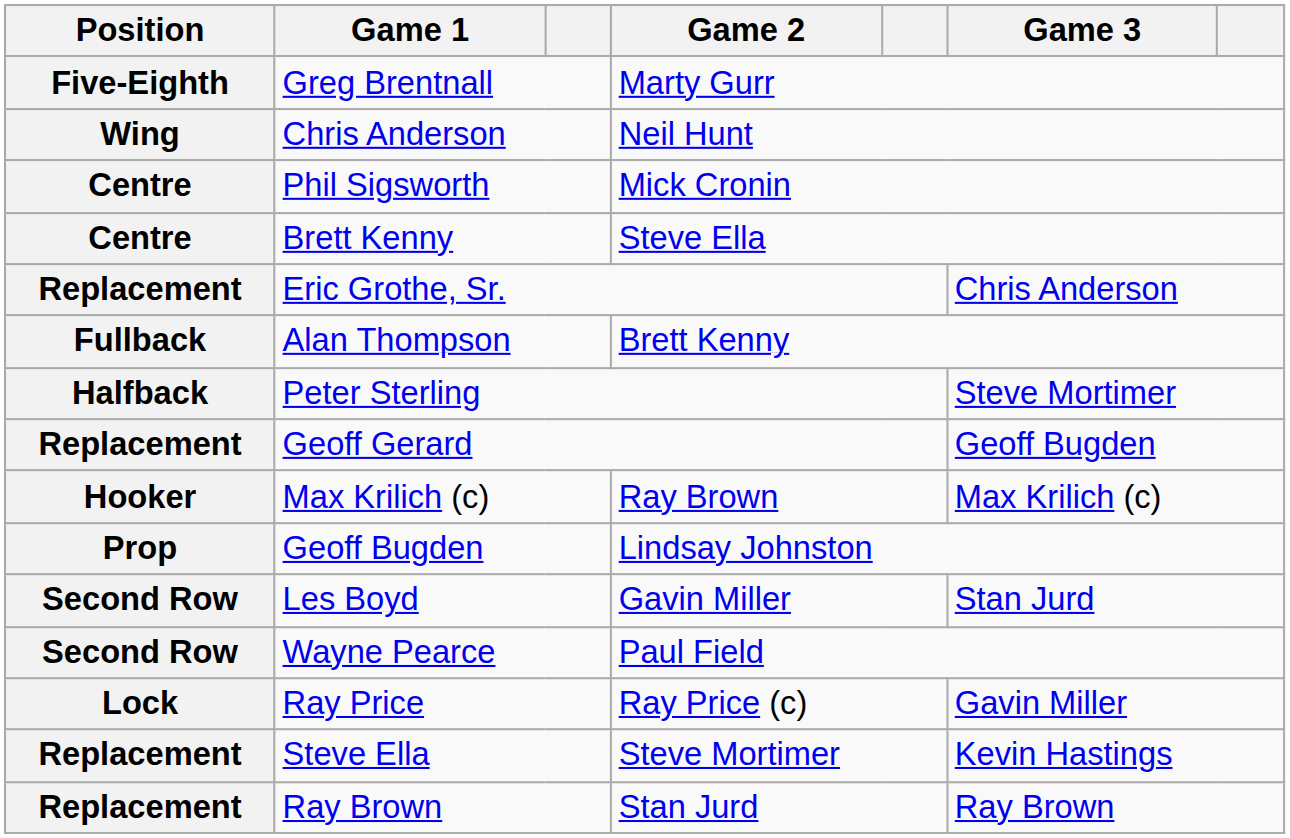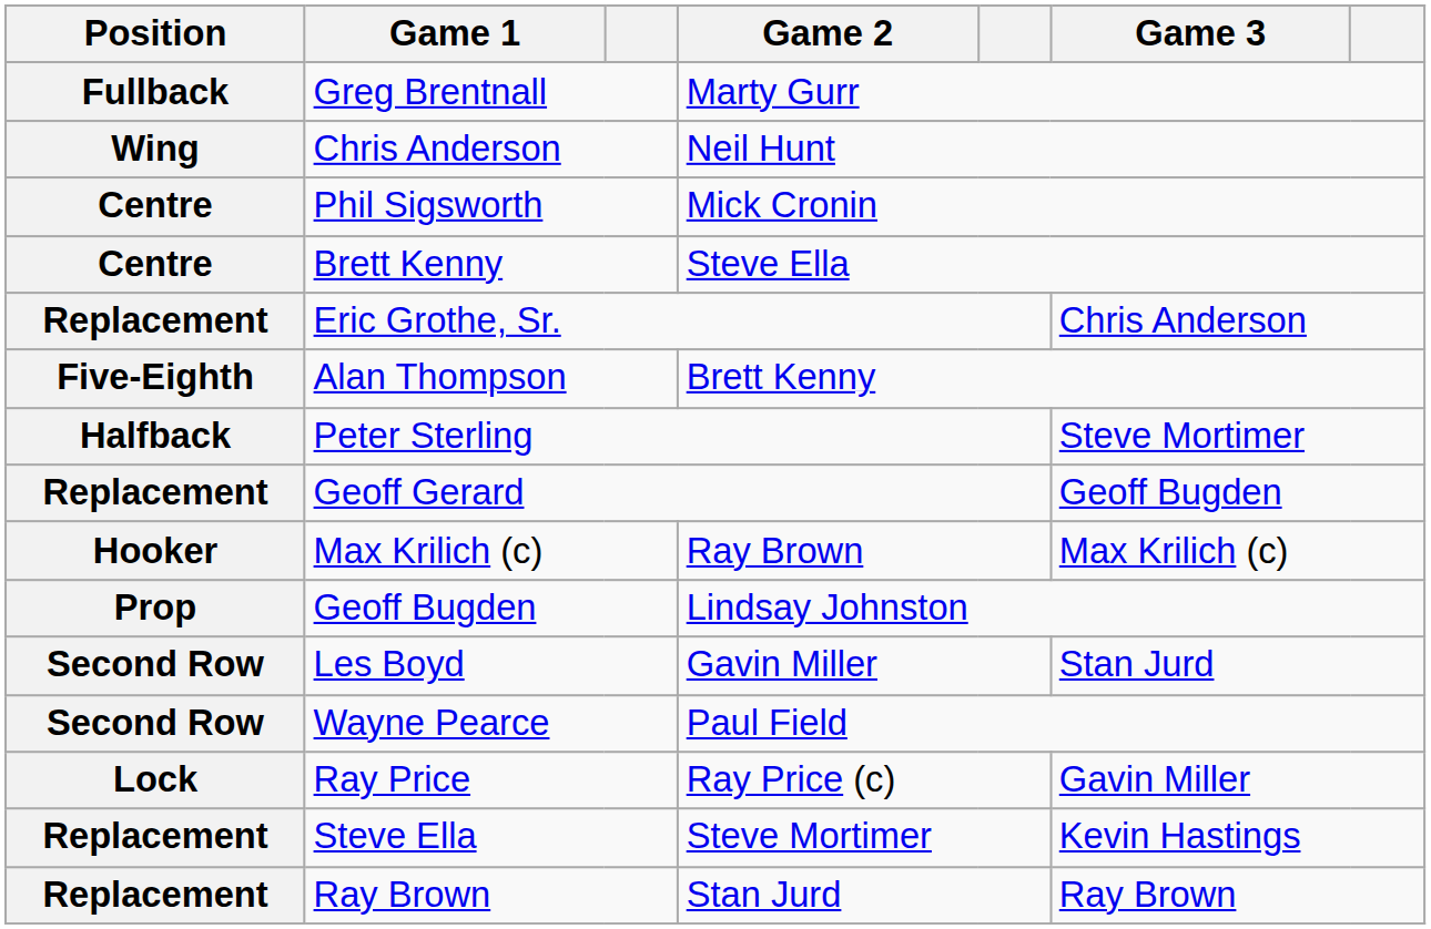Greg Brentnall | Position: Five-Eighth -> Fullback
Alan Thompson | Position: Fullback -> Five-Eighth
